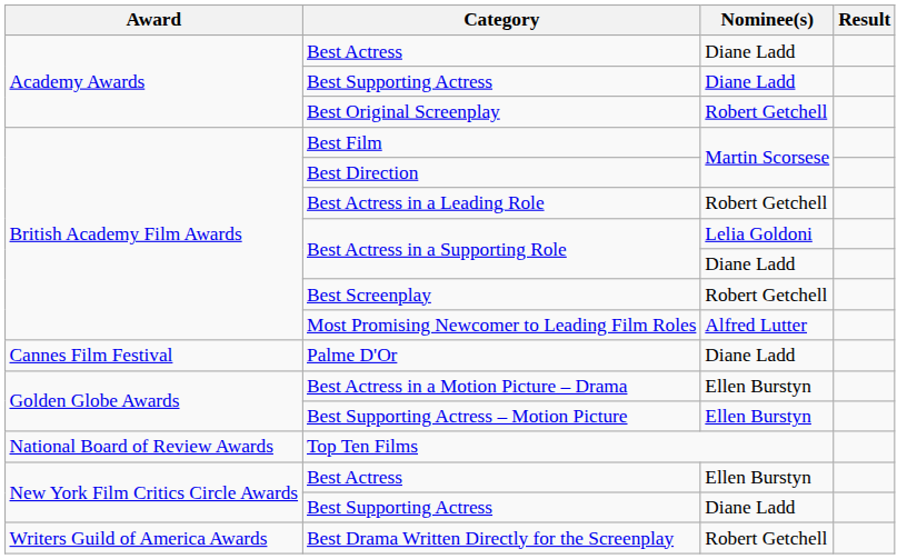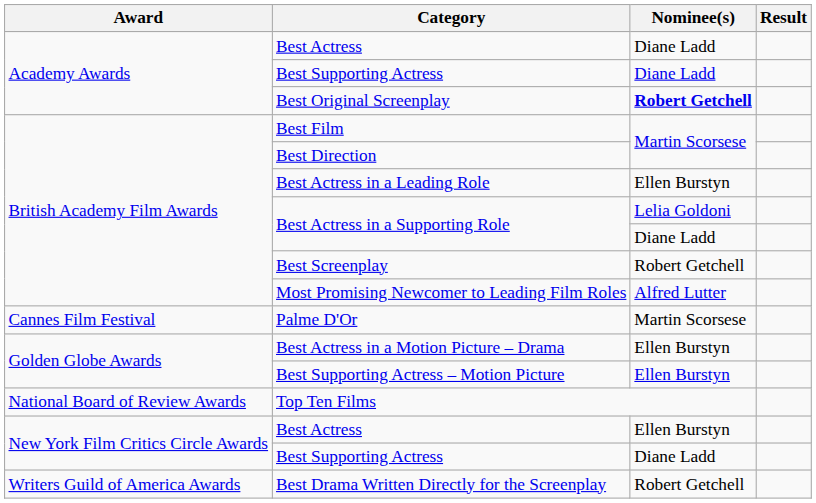Best Original Screenplay | Nominee(s): normal -> bold
Best Actress in a Leading Role | Nominee(s): Robert Getchell -> Ellen Burstyn
Palme D'Or | Nominee(s): Diane Ladd -> Martin Scorsese
